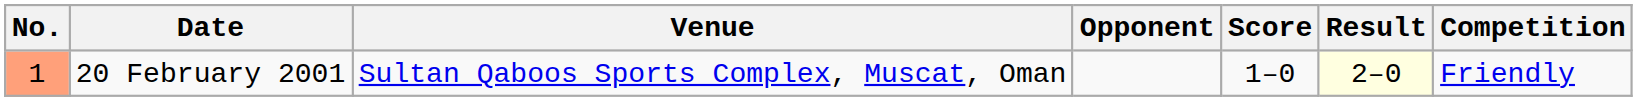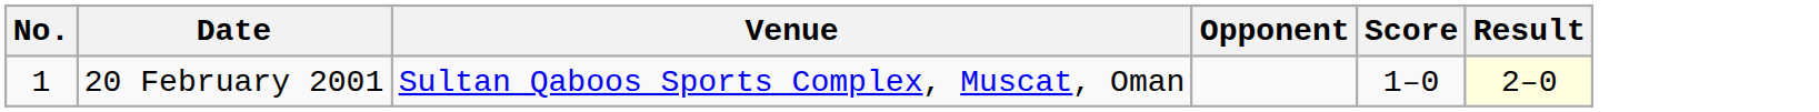- column: Competition | Friendly
20 February 2001 | No.: lightsalmon background -> no background
